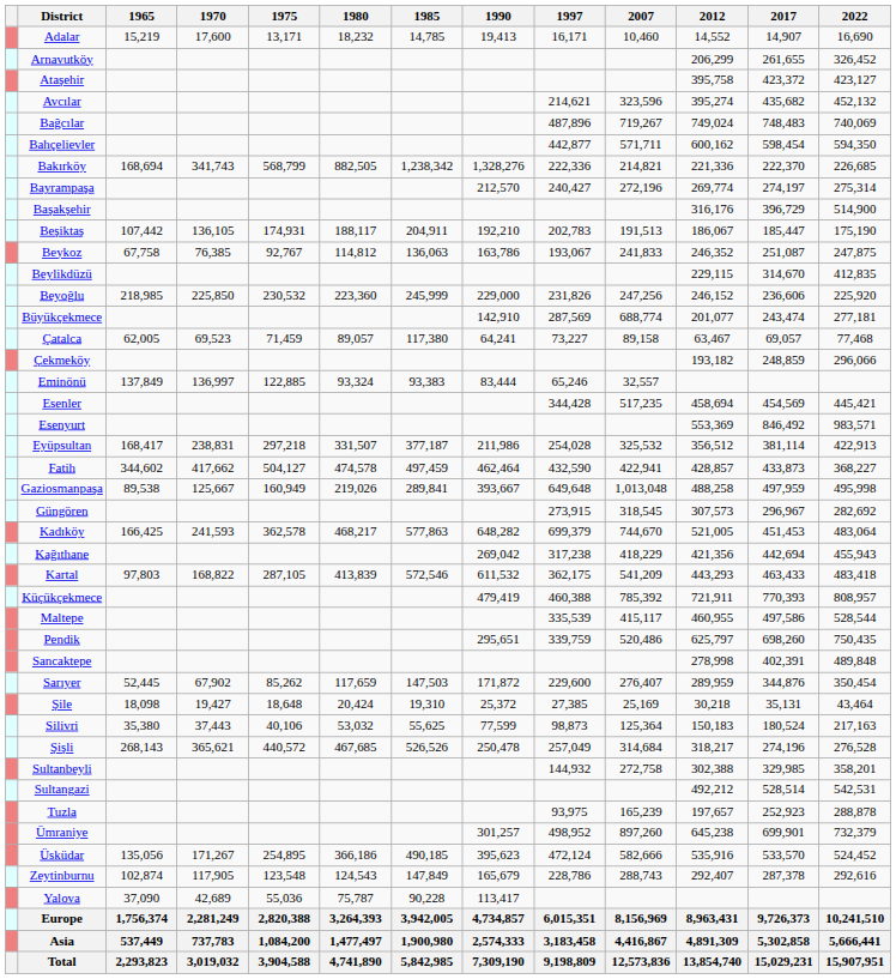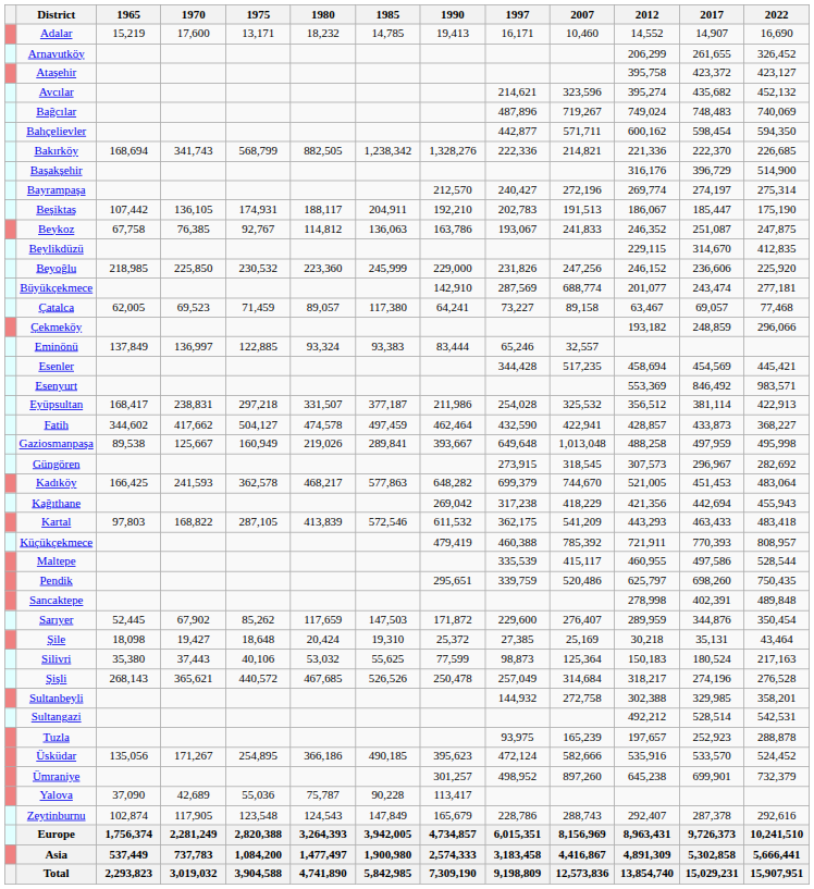rows swapped: Başakşehir <-> Bayrampaşa
rows swapped: Ümraniye <-> Üsküdar
rows swapped: Yalova <-> Zeytinburnu
